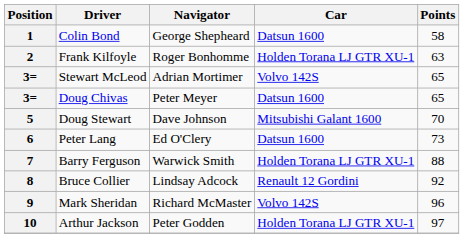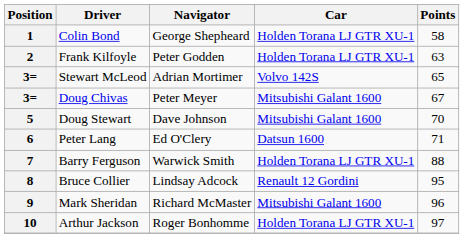1 | Car: Datsun 1600 -> Holden Torana LJ GTR XU-1
2 | Navigator: Roger Bonhomme -> Peter Godden
3= / Doug Chivas | Car: Datsun 1600 -> Mitsubishi Galant 1600
3= / Doug Chivas | Points: 65 -> 67
6 | Points: 73 -> 71
8 | Points: 92 -> 95
9 | Car: Volvo 142S -> Mitsubishi Galant 1600
10 | Navigator: Peter Godden -> Roger Bonhomme
